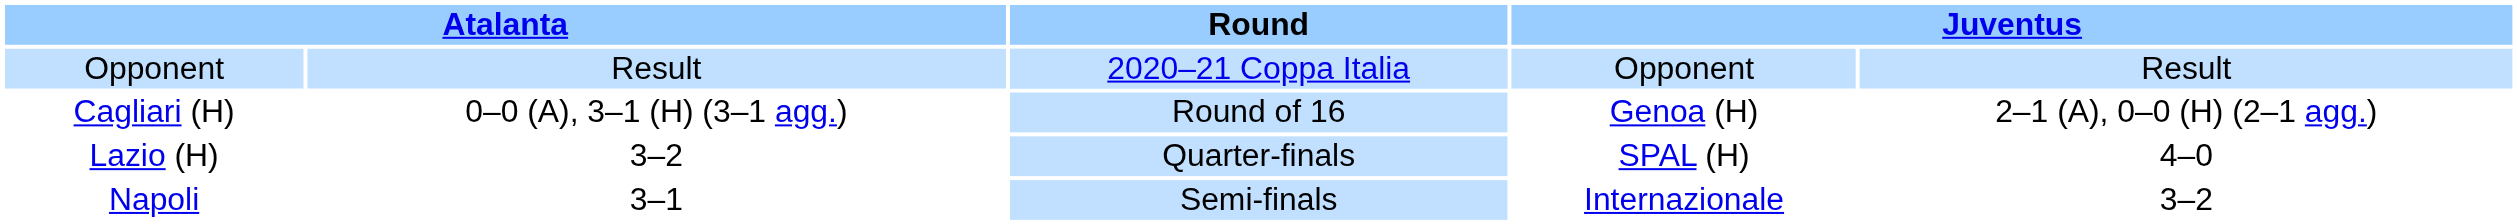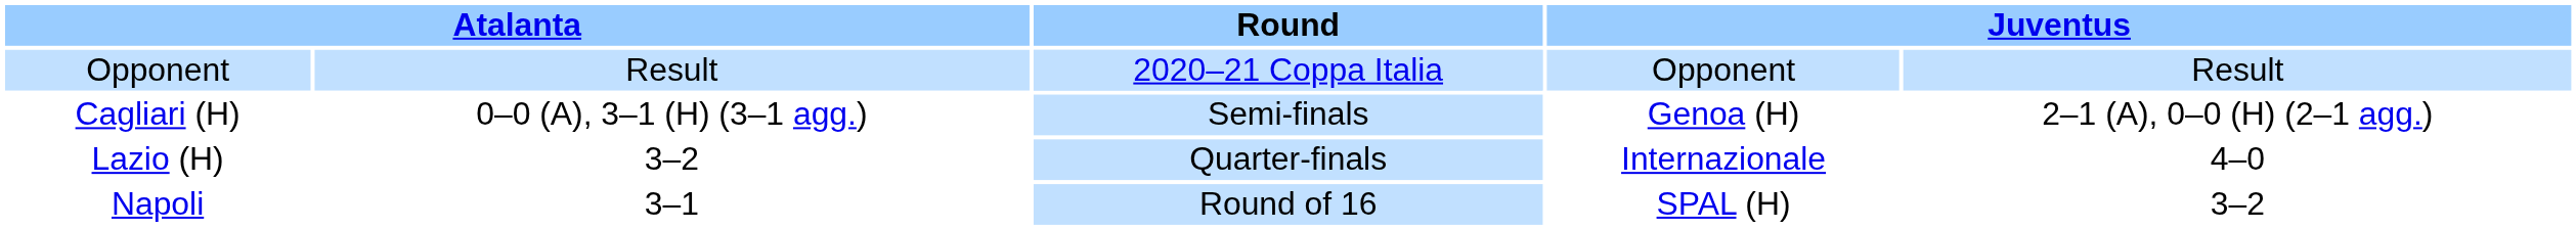Cagliari (H) | Round: Round of 16 -> Semi-finals
Lazio (H) | column 4: SPAL (H) -> Internazionale
Napoli | Round: Semi-finals -> Round of 16
Napoli | column 4: Internazionale -> SPAL (H)
